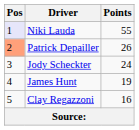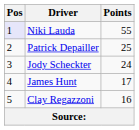Patrick Depailler | Pos: lightsalmon background -> no background
Patrick Depailler | Points: 26 -> 25
James Hunt | Points: 19 -> 17
